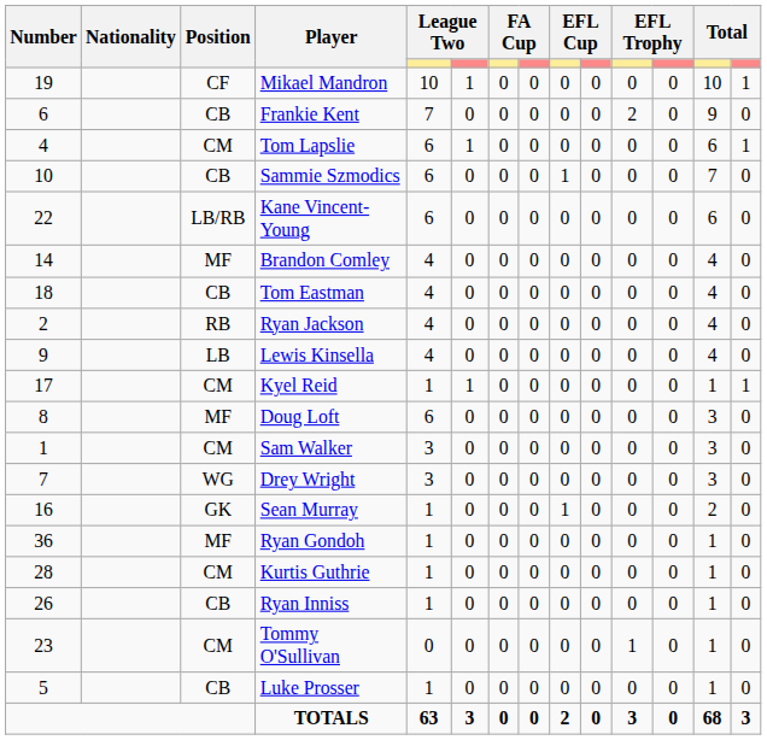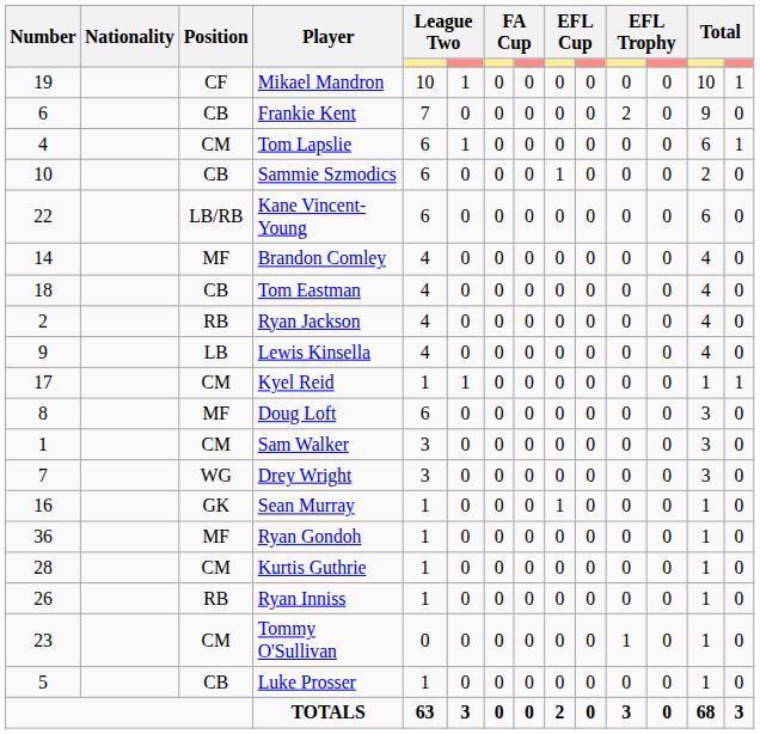Sammie Szmodics | column 13: 7 -> 2
Sean Murray | column 13: 2 -> 1
Ryan Inniss | Position: CB -> RB
